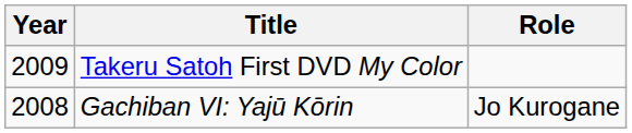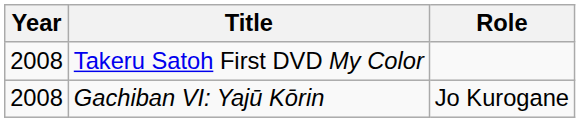Takeru Satoh First DVD My Color | Year: 2009 -> 2008
